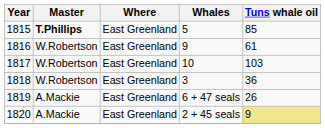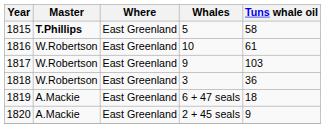1815 | Tuns whale oil: 85 -> 58
1816 | Whales: 9 -> 10
1817 | Whales: 10 -> 9
1819 | Tuns whale oil: 26 -> 18
1820 | Tuns whale oil: khaki background -> no background
